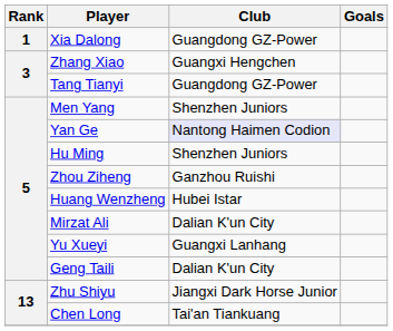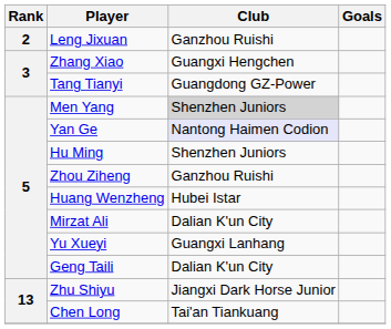- row: 1 | Xia Dalong | Guangdong GZ-Power
+ row: 2 | Leng Jixuan | Ganzhou Ruishi
Men Yang | Club: no background -> lightgrey background
